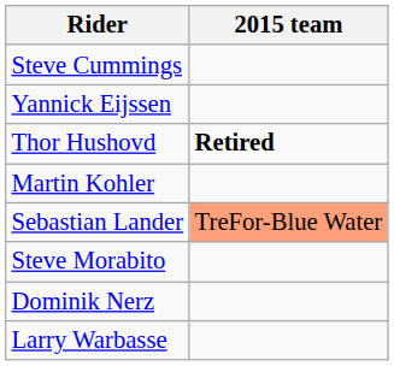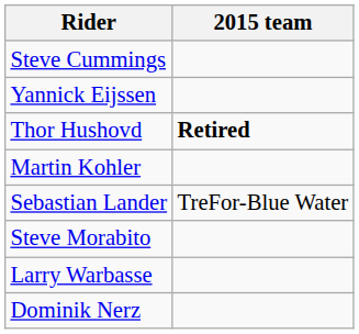Sebastian Lander | 2015 team: lightsalmon background -> no background
rows swapped: Dominik Nerz <-> Larry Warbasse
